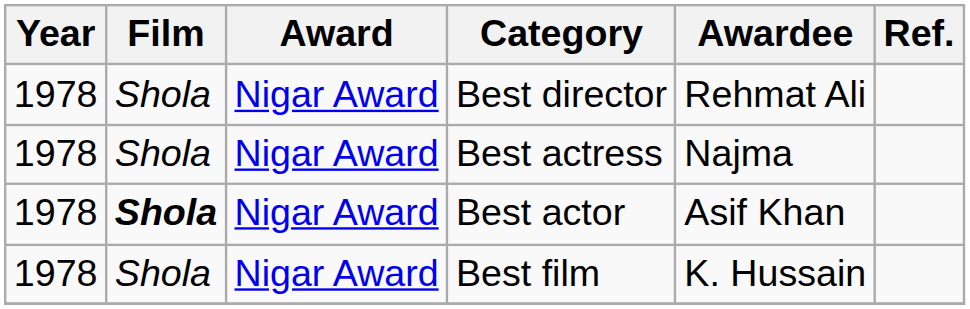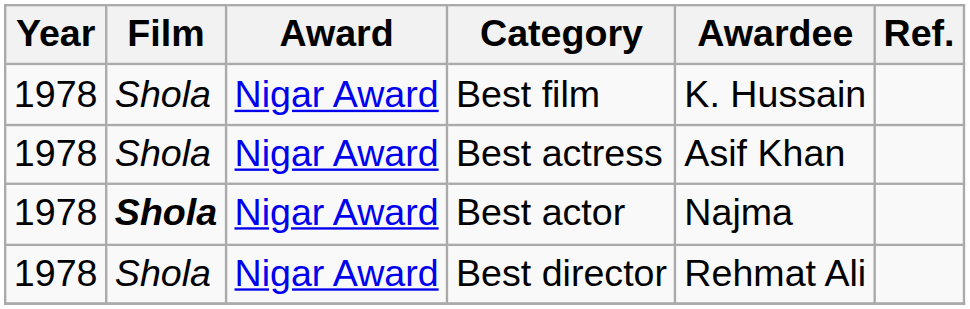rows swapped: Best film <-> Best director
Best actress | Awardee: Najma -> Asif Khan
Best actor | Awardee: Asif Khan -> Najma
